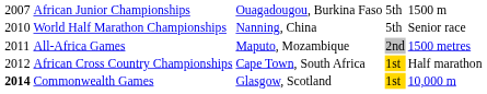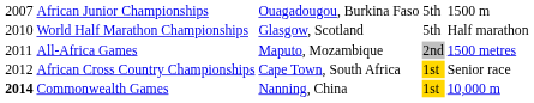World Half Marathon Championships | column 3: Nanning, China -> Glasgow, Scotland
World Half Marathon Championships | column 5: Senior race -> Half marathon
African Cross Country Championships | column 5: Half marathon -> Senior race
Commonwealth Games | column 3: Glasgow, Scotland -> Nanning, China
